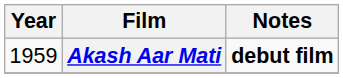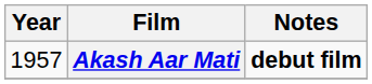Akash Aar Mati | Year: 1959 -> 1957
